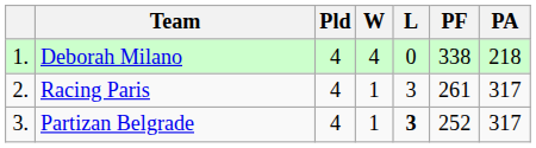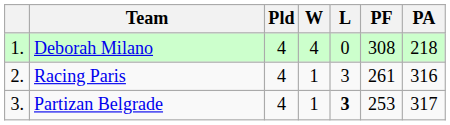Deborah Milano | PF: 338 -> 308
Racing Paris | PA: 317 -> 316
Partizan Belgrade | PF: 252 -> 253
